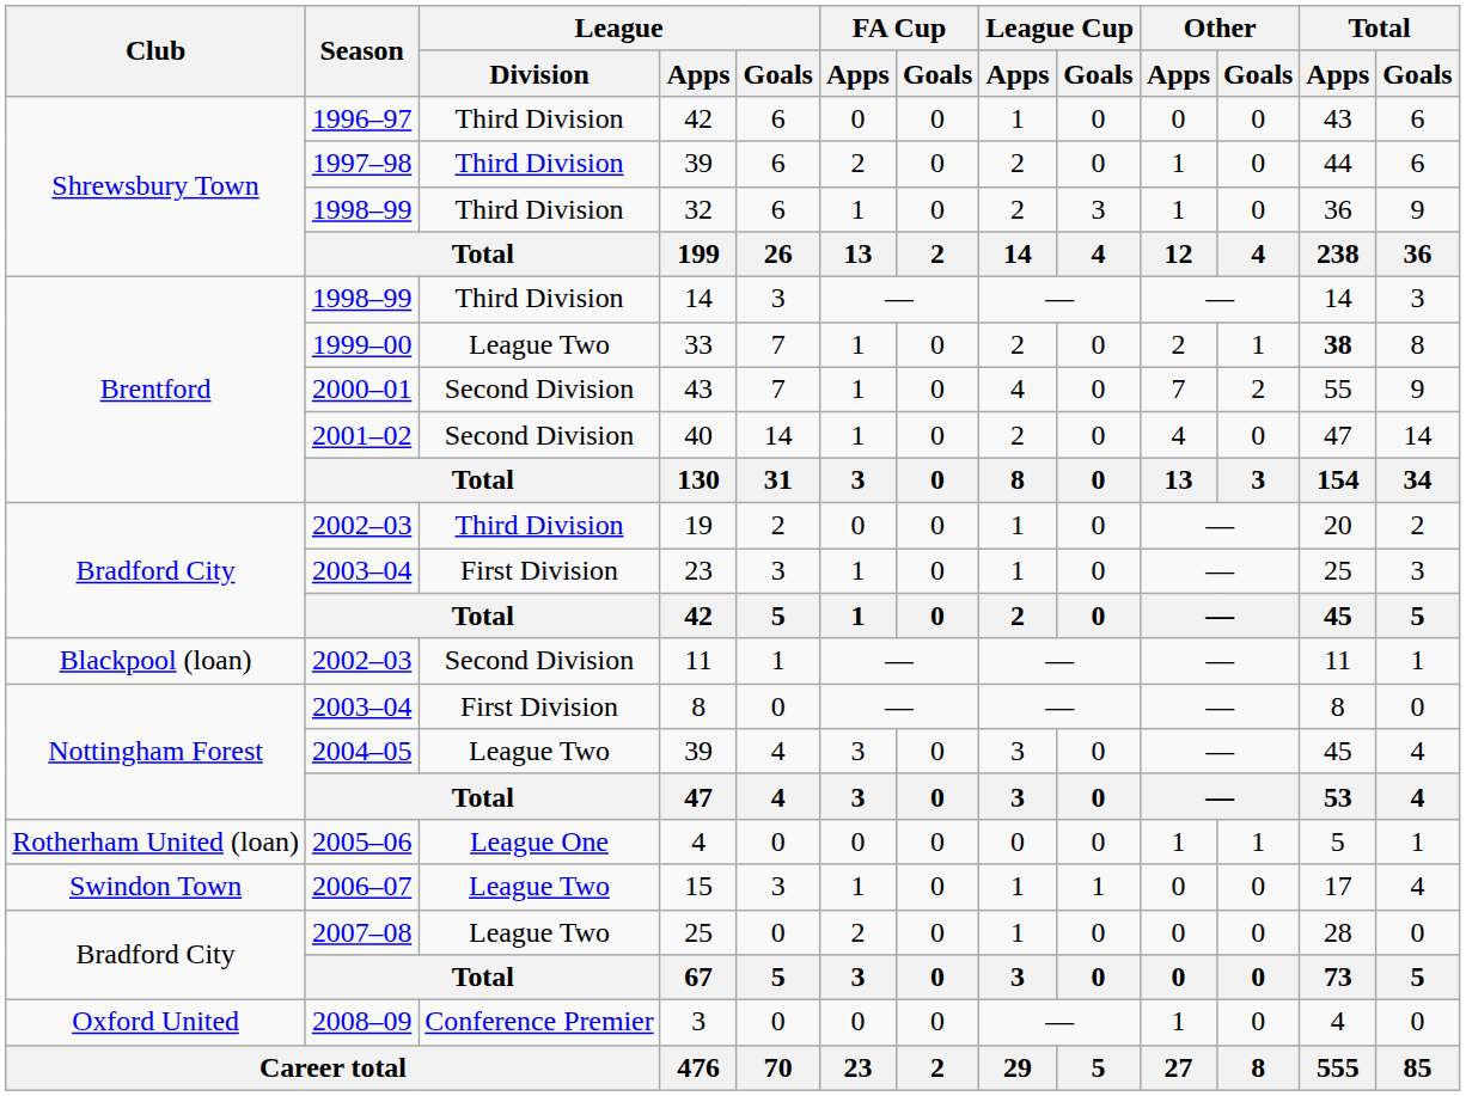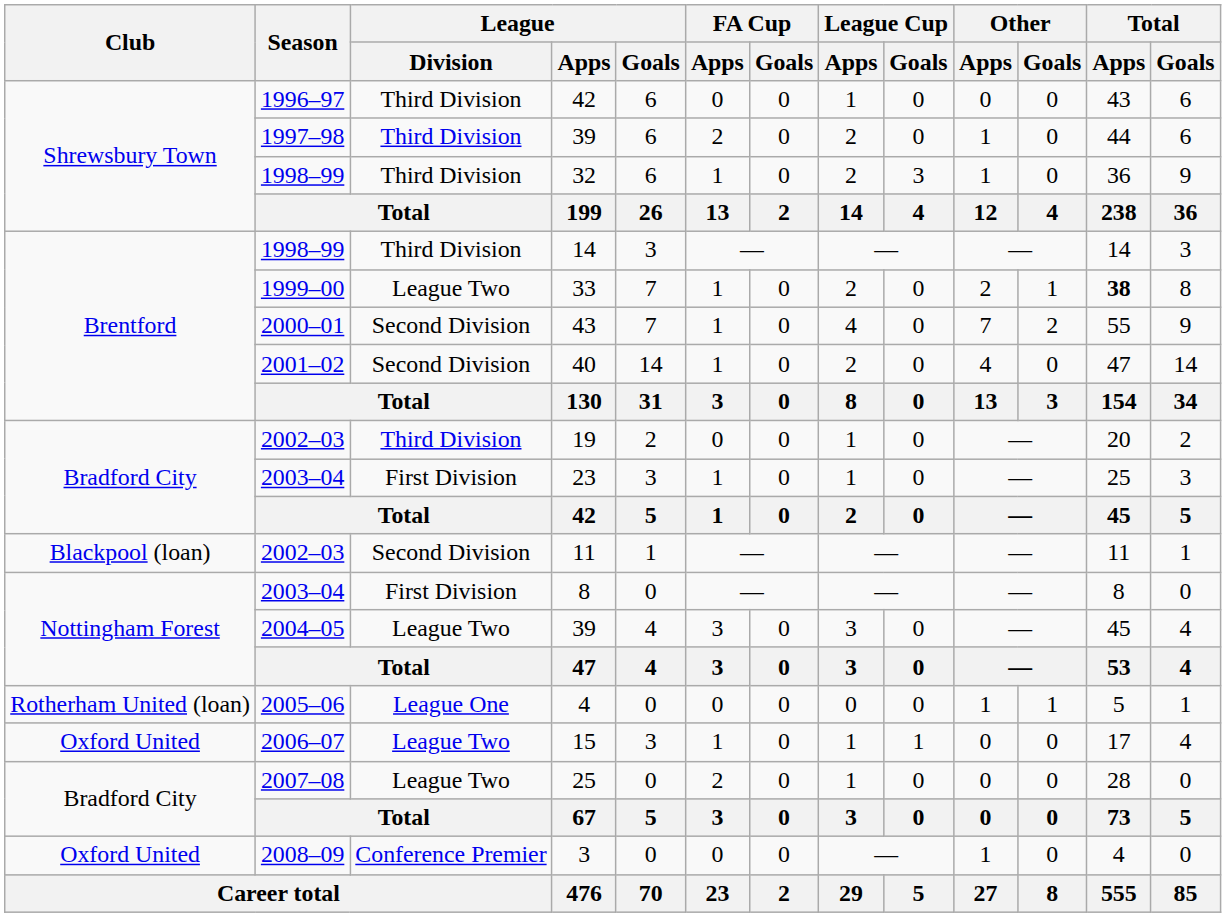15 | Club: Swindon Town -> Oxford United
